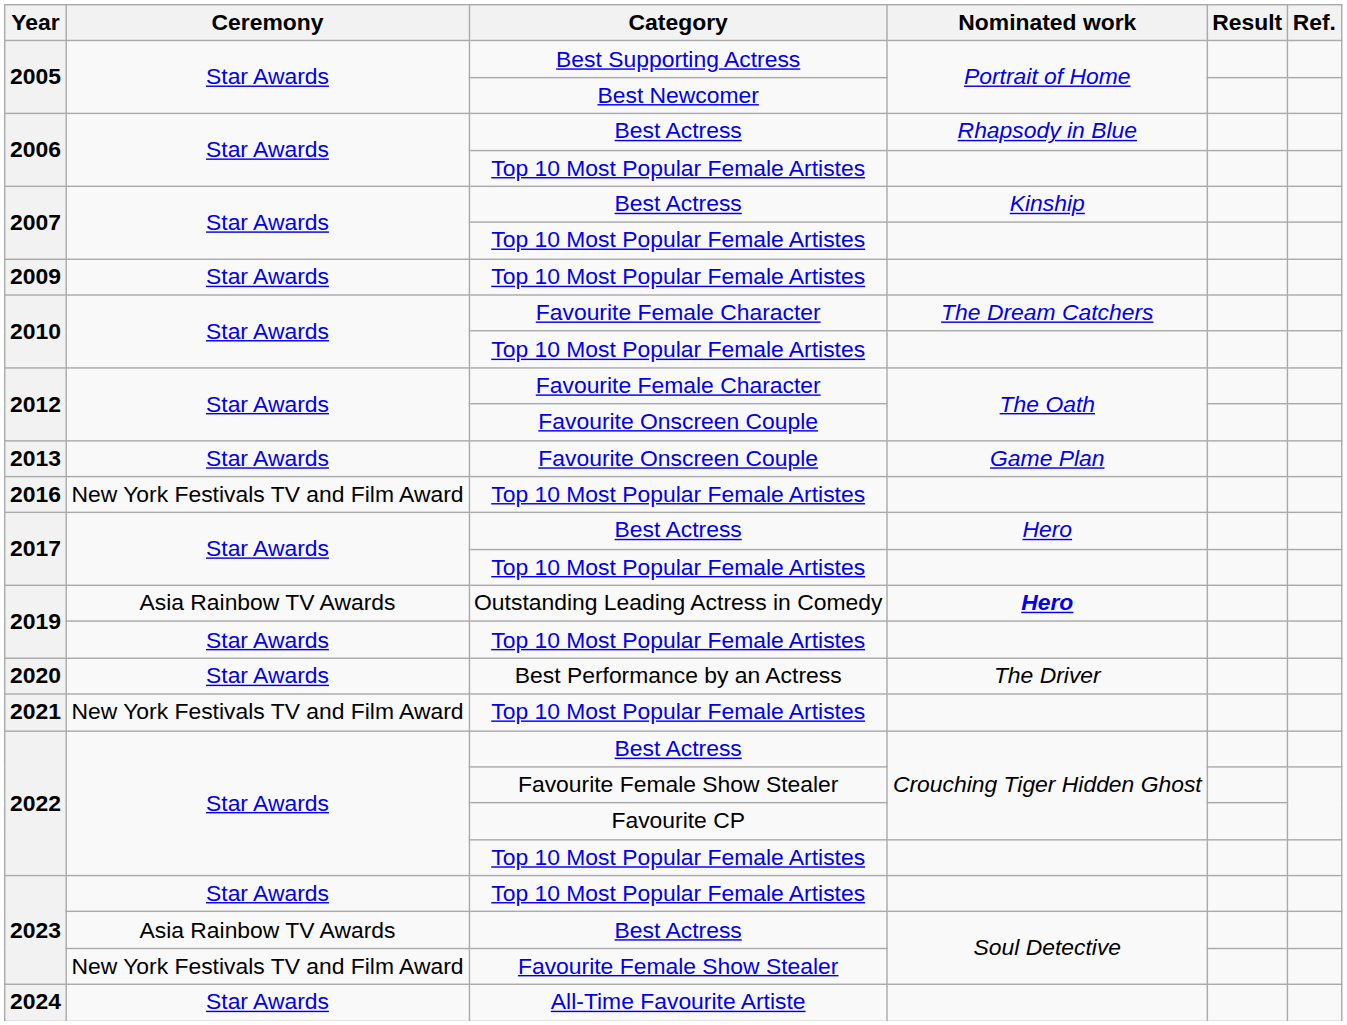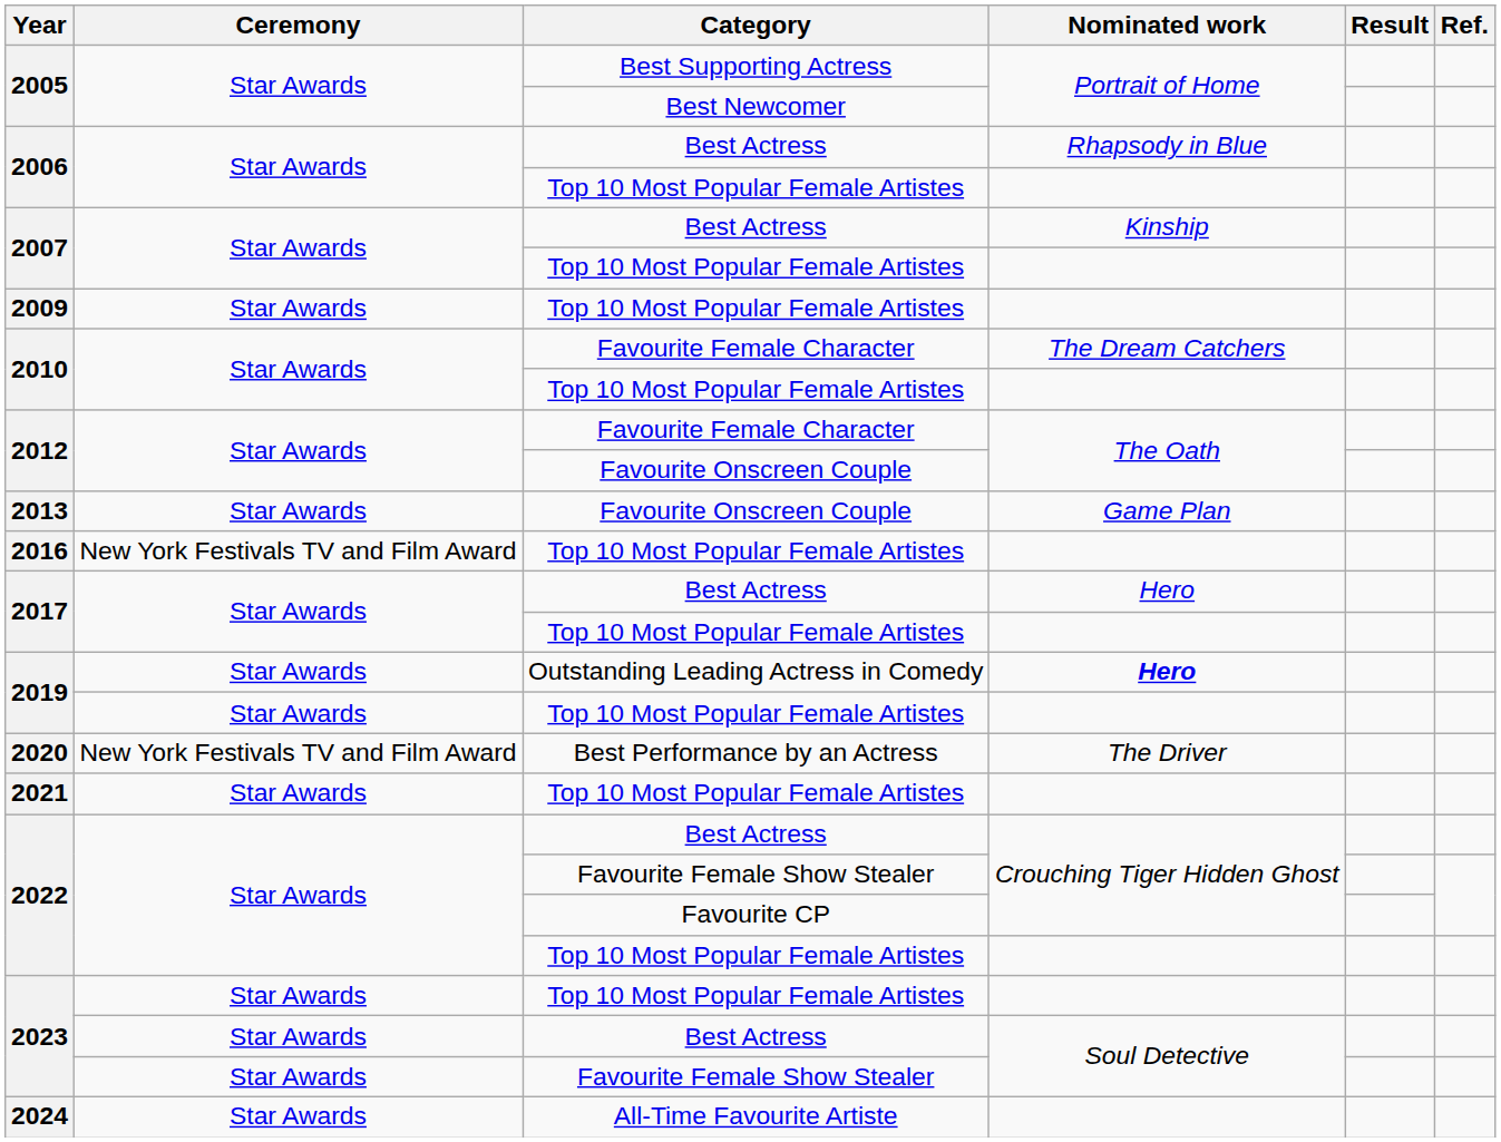2019 / Outstanding Leading Actress in Comedy | Ceremony: Asia Rainbow TV Awards -> Star Awards
2020 | Ceremony: Star Awards -> New York Festivals TV and Film Award
2021 | Ceremony: New York Festivals TV and Film Award -> Star Awards
2023 / Best Actress | Ceremony: Asia Rainbow TV Awards -> Star Awards
2023 / Favourite Female Show Stealer | Ceremony: New York Festivals TV and Film Award -> Star Awards
